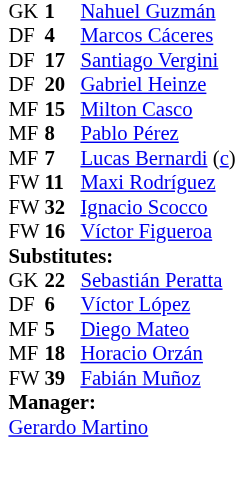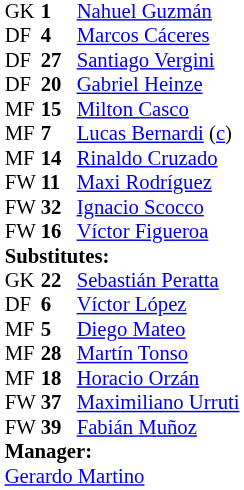Santiago Vergini | column 2: 17 -> 27
- row: MF | 8 | Pablo Pérez
+ row: MF | 14 | Rinaldo Cruzado
+ row: MF | 28 | Martín Tonso
+ row: FW | 37 | Maximiliano Urruti
